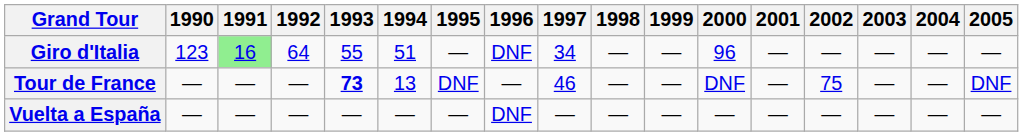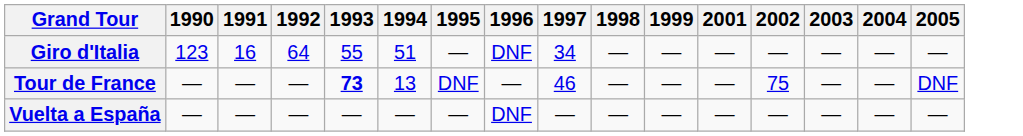- column: 2000 | 96 | DNF | —
Giro d'Italia | 1991: lightgreen background -> no background
